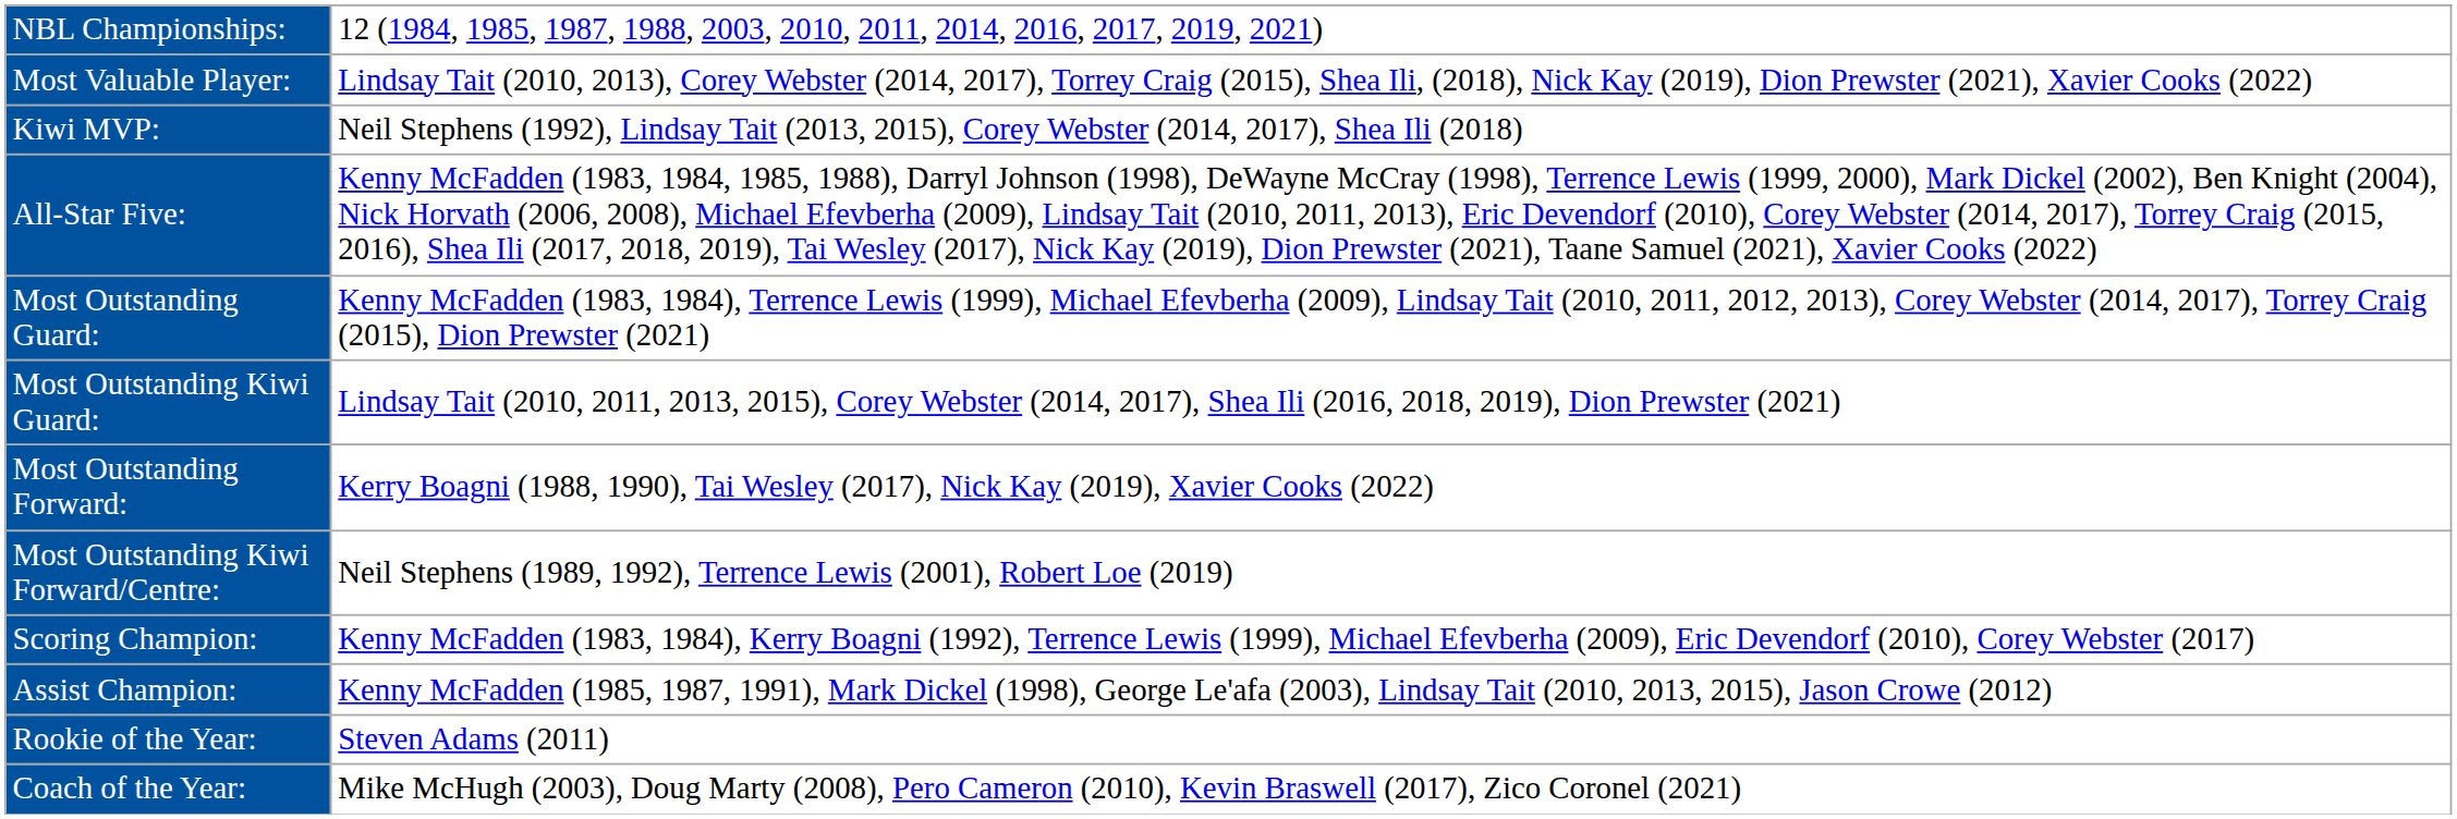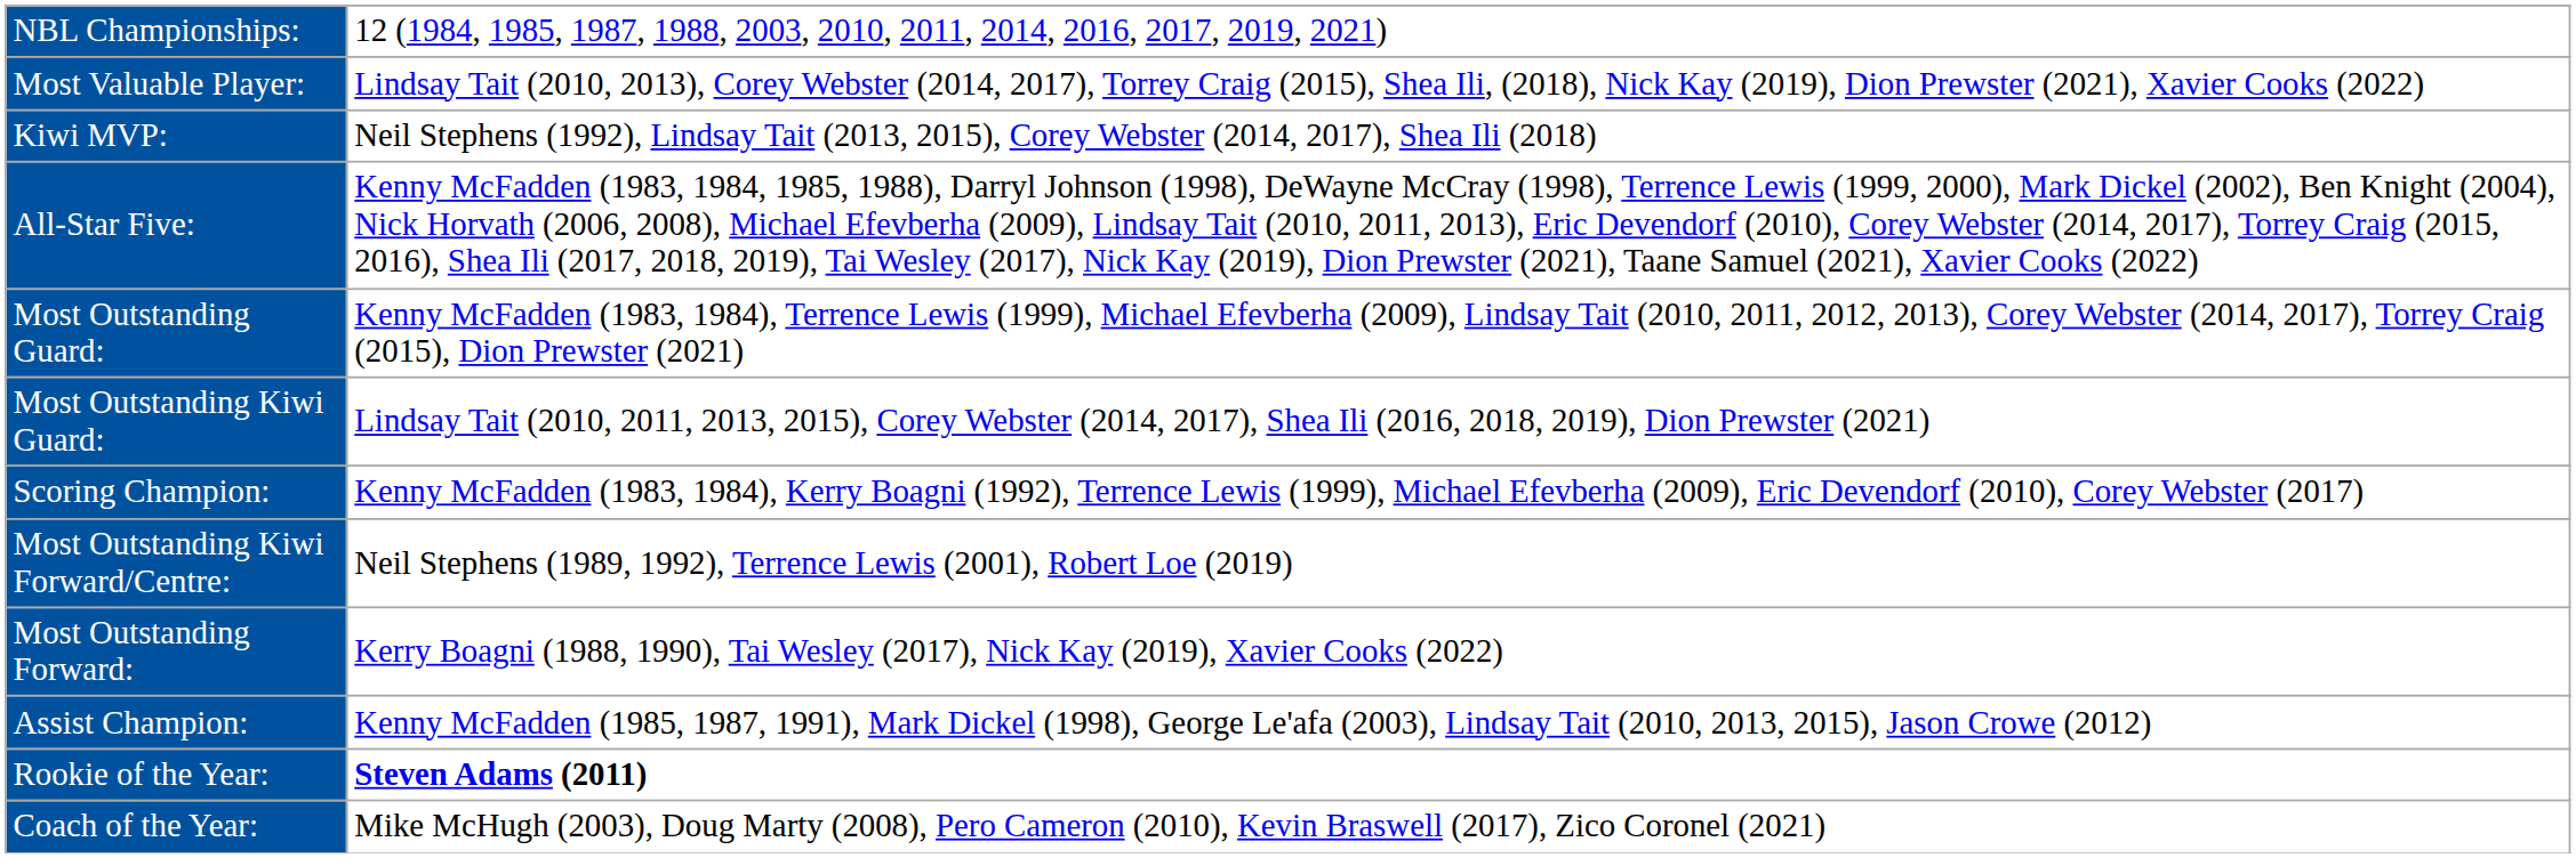rows swapped: Most Outstanding Forward: <-> Scoring Champion:
Rookie of the Year: | column 2: normal -> bold
